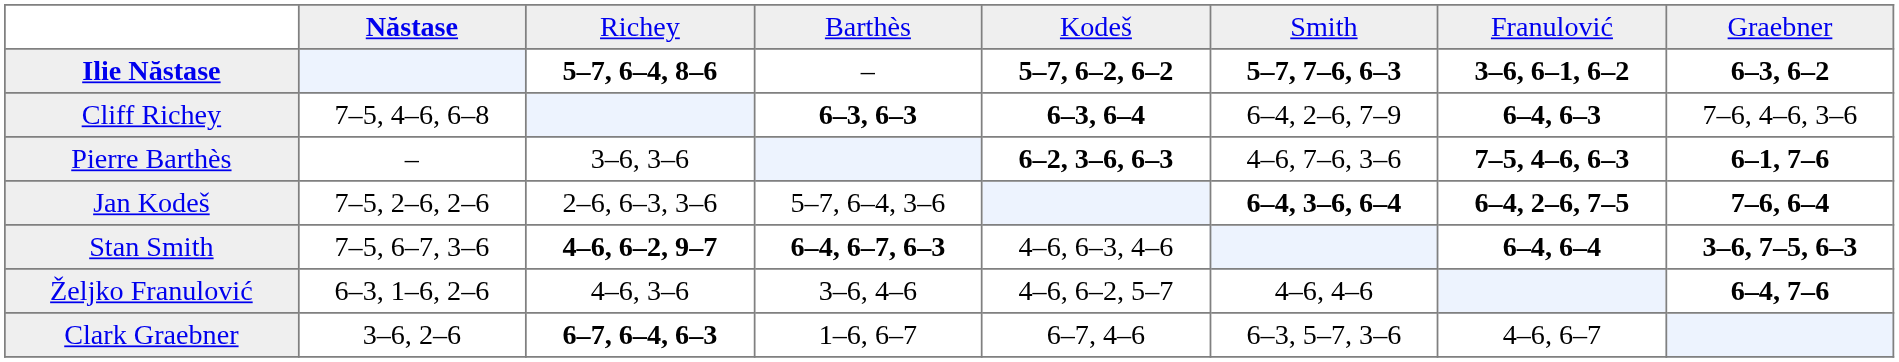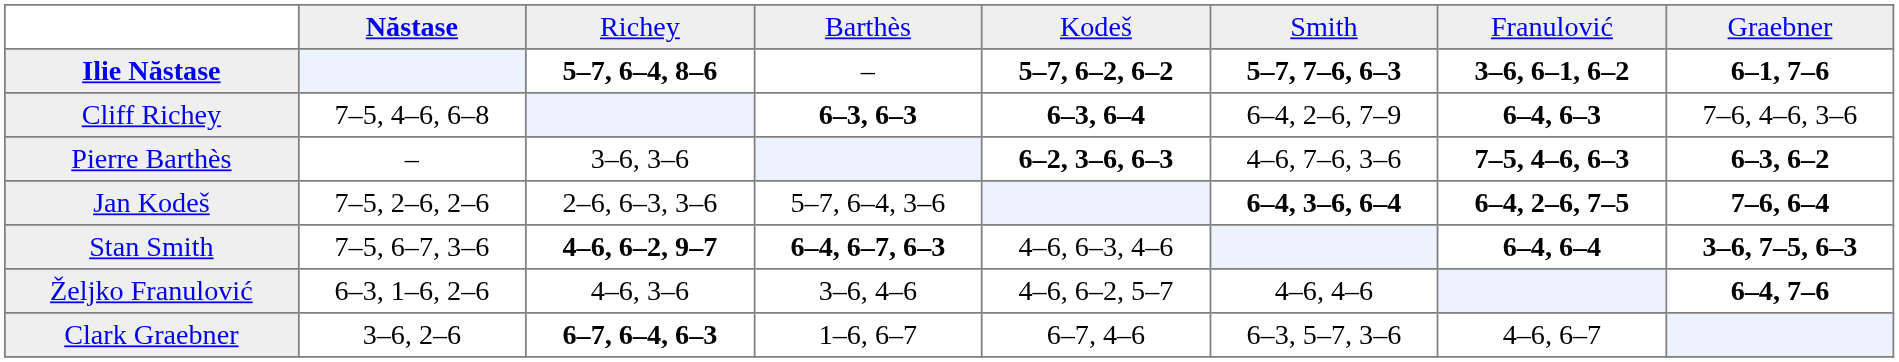Ilie Năstase | column 8: 6–3, 6–2 -> 6–1, 7–6
Pierre Barthès | column 8: 6–1, 7–6 -> 6–3, 6–2
